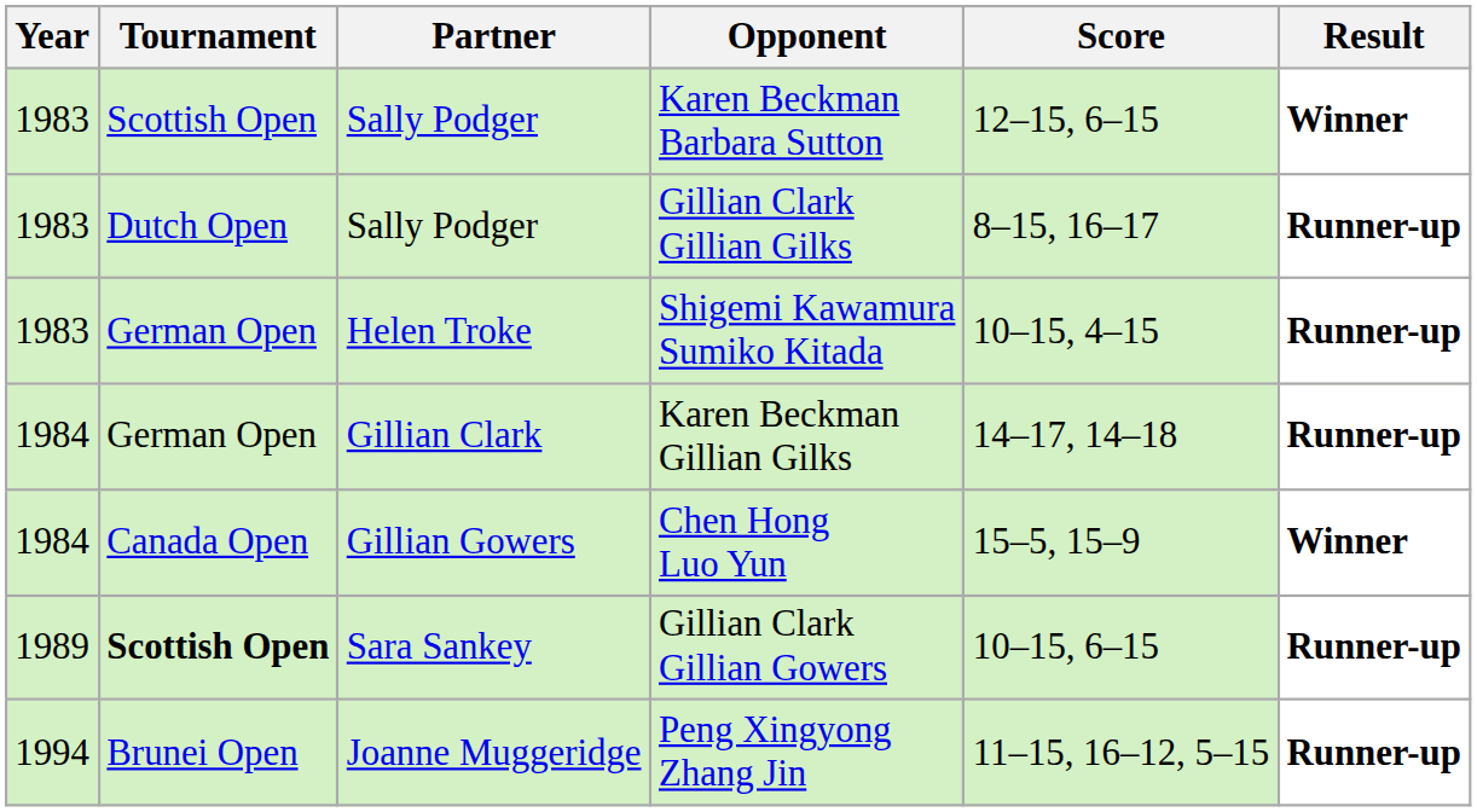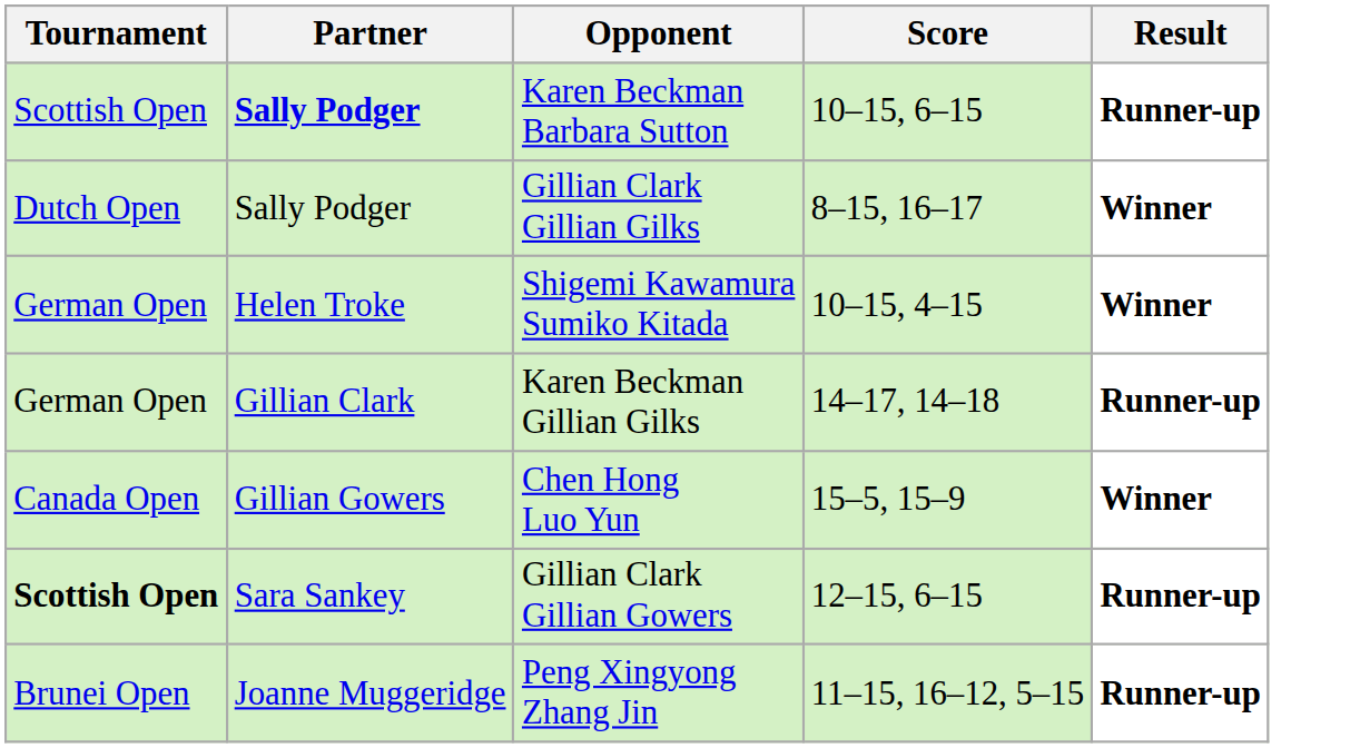- column: Year | 1983 | 1983 | 1983 | 1984 | 1984 | 1989 | 1994
Karen Beckman Barbara Sutton | Partner: normal -> bold
Karen Beckman Barbara Sutton | Score: 12–15, 6–15 -> 10–15, 6–15
Karen Beckman Barbara Sutton | Result: Winner -> Runner-up
Gillian Clark Gillian Gilks | Result: Runner-up -> Winner
Shigemi Kawamura Sumiko Kitada | Result: Runner-up -> Winner
Gillian Clark Gillian Gowers | Score: 10–15, 6–15 -> 12–15, 6–15
